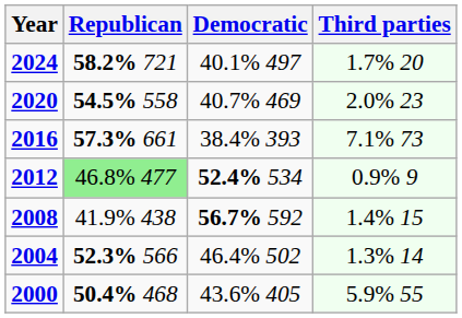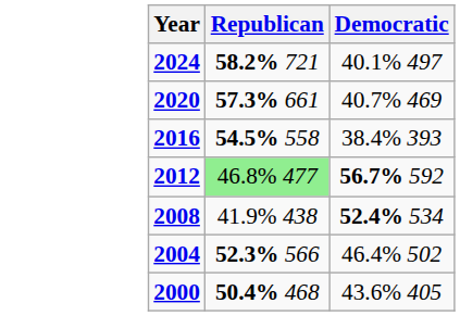- column: Third parties | 1.7% 20 | 2.0% 23 | 7.1% 73 | 0.9% 9 | 1.4% 15 | 1.3% 14 | 5.9% 55
2020 | Republican: 54.5% 558 -> 57.3% 661
2016 | Republican: 57.3% 661 -> 54.5% 558
2012 | Democratic: 52.4% 534 -> 56.7% 592
2008 | Democratic: 56.7% 592 -> 52.4% 534
